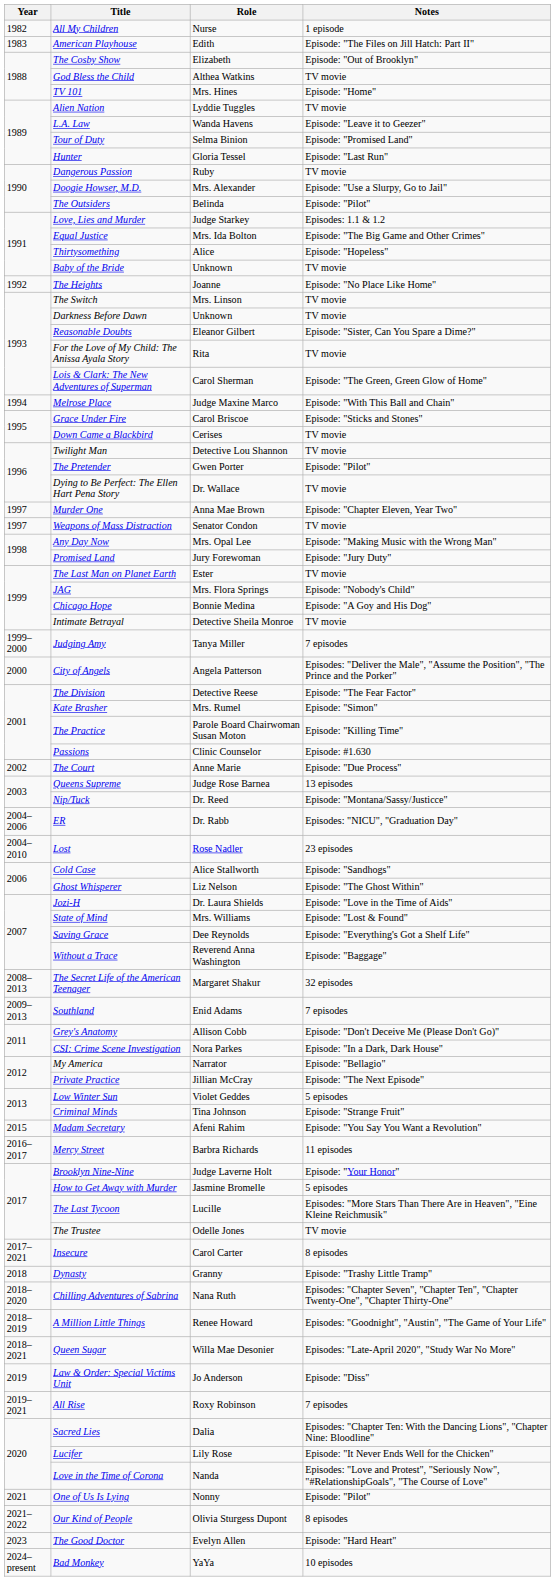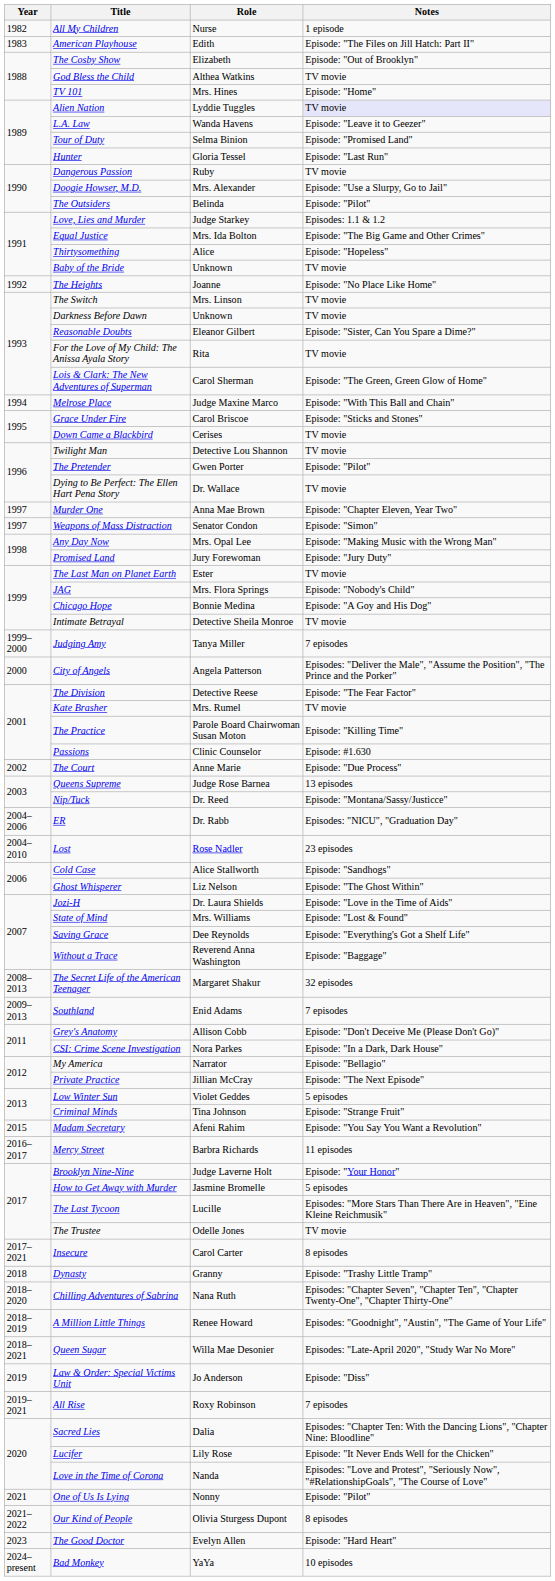Alien Nation | Notes: no background -> lavender background
Weapons of Mass Distraction | Notes: TV movie -> Episode: "Simon"
Kate Brasher | Notes: Episode: "Simon" -> TV movie
